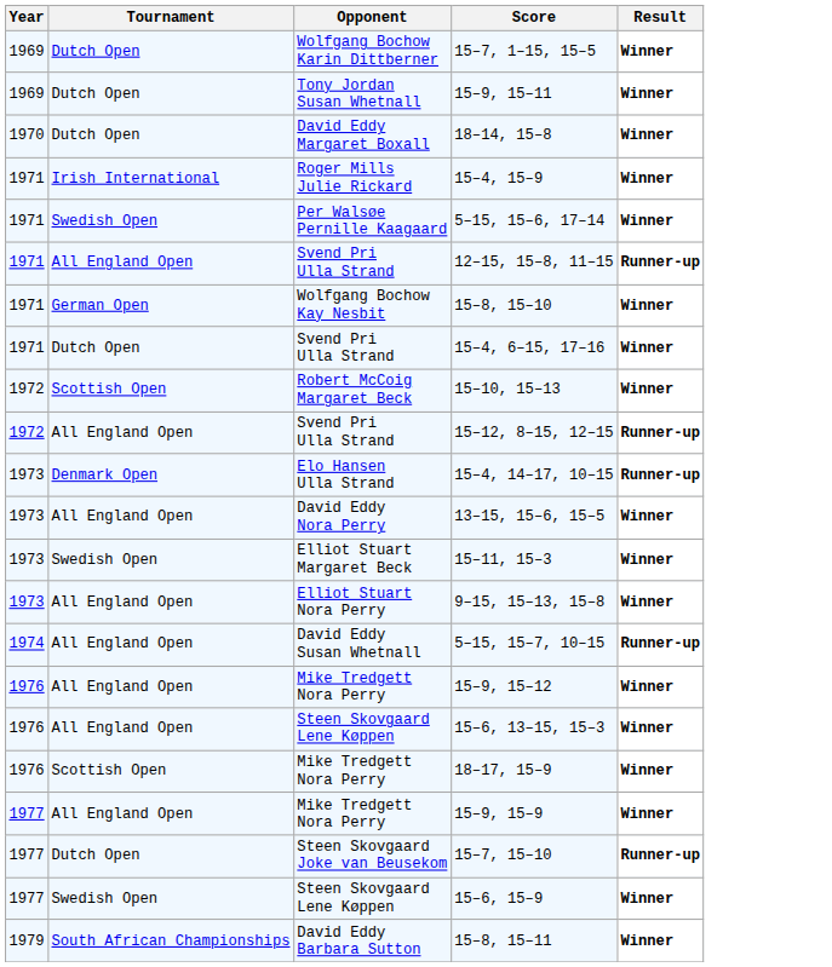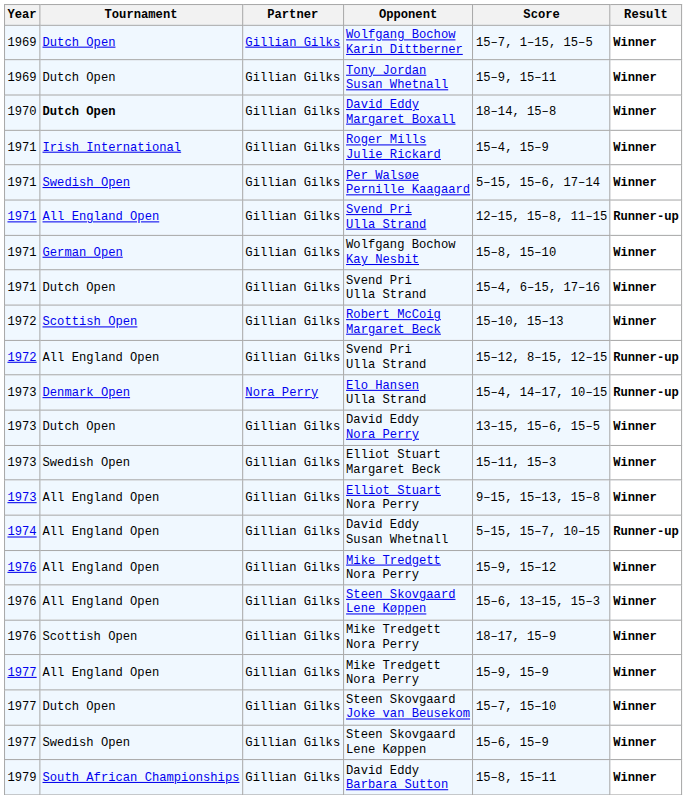+ column: Partner | Gillian Gilks | Gillian Gilks | Gillian Gilks | Gillian Gilks | Gillian Gilks | Gillian Gilks | Gillian Gilks | Gillian Gilks | Gillian Gilks | Gillian Gilks | Nora Perry | Gillian Gilks | Gillian Gilks | Gillian Gilks | Gillian Gilks | Gillian Gilks | Gillian Gilks | Gillian Gilks | Gillian Gilks | Gillian Gilks | Gillian Gilks | Gillian Gilks
David Eddy Margaret Boxall | Tournament: normal -> bold
David Eddy Nora Perry | Tournament: All England Open -> Dutch Open
Steen Skovgaard Joke van Beusekom | Result: Runner-up -> Winner
